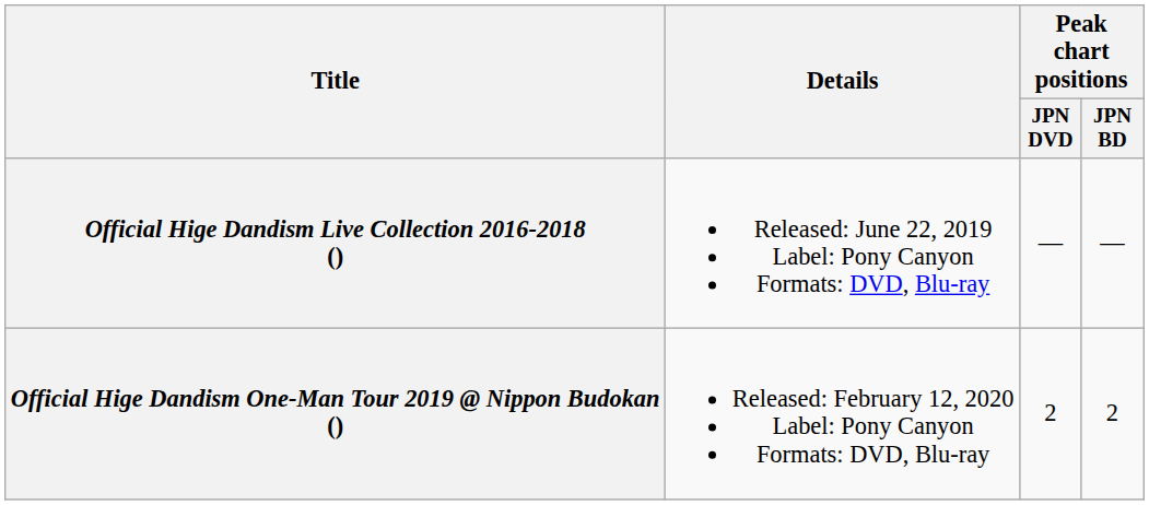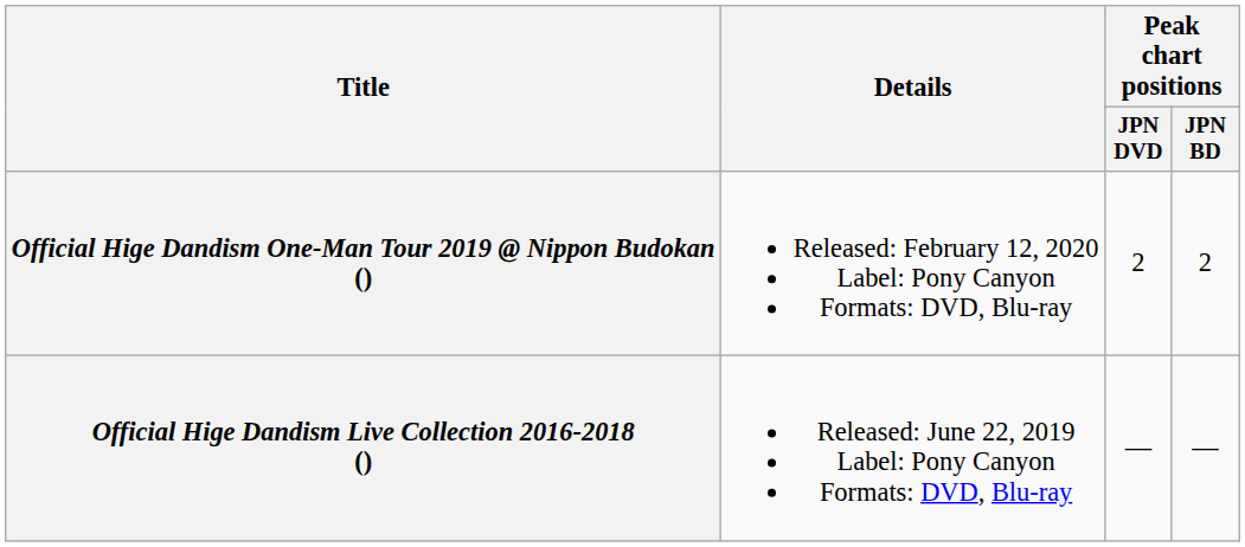rows swapped: Official Hige Dandism Live Collection 2016-2018 () <-> Official Hige Dandism One-Man Tour 2019 @ Nippon Budokan ()
